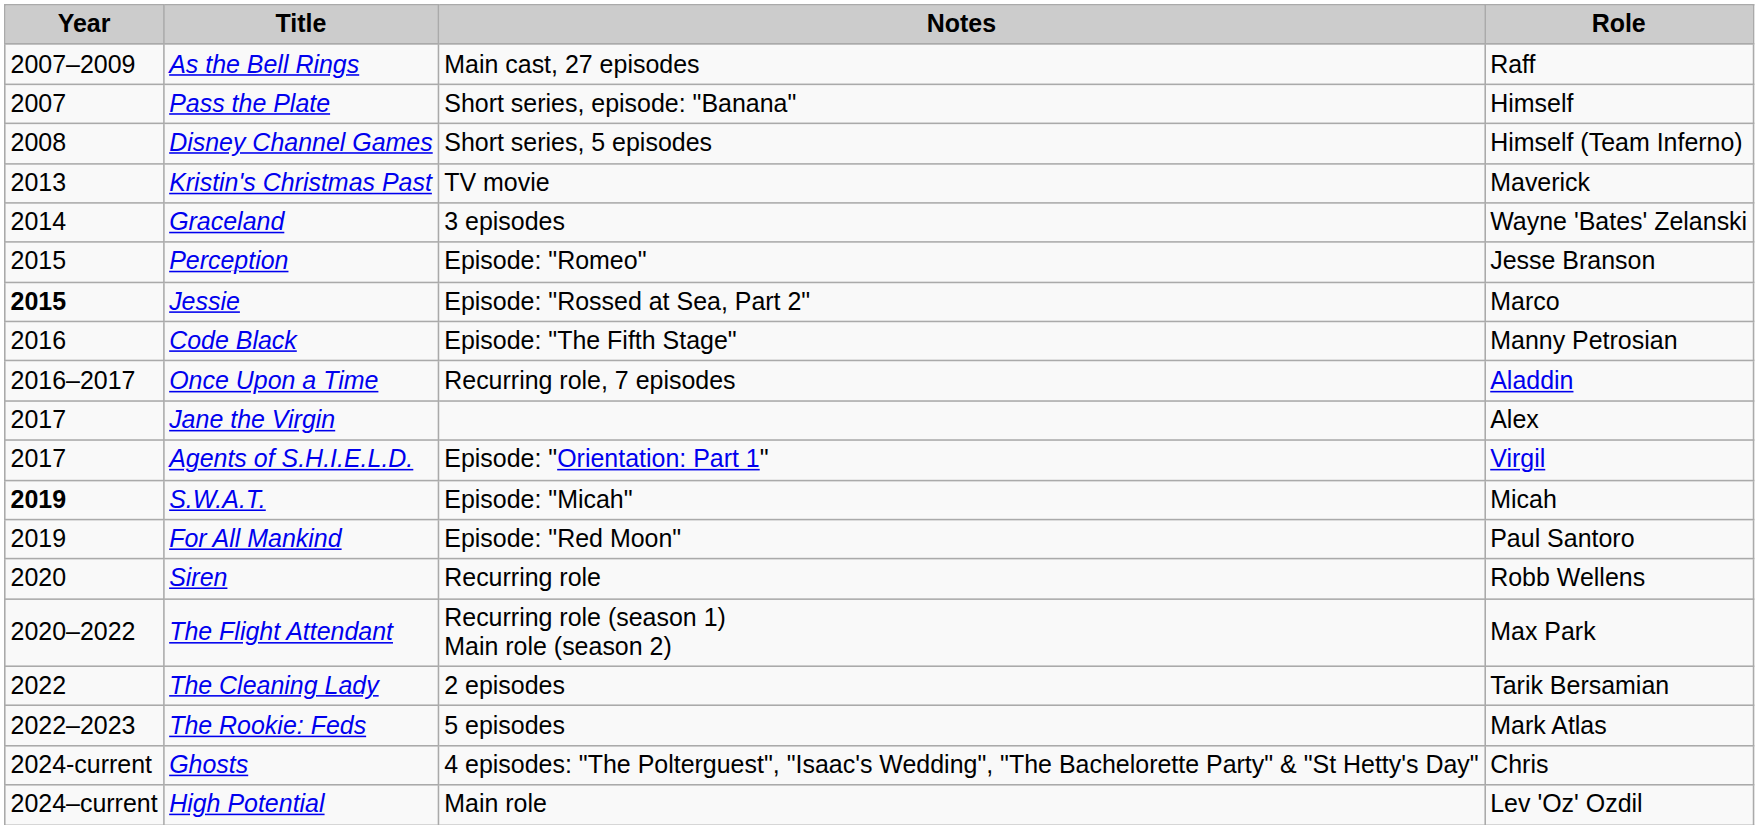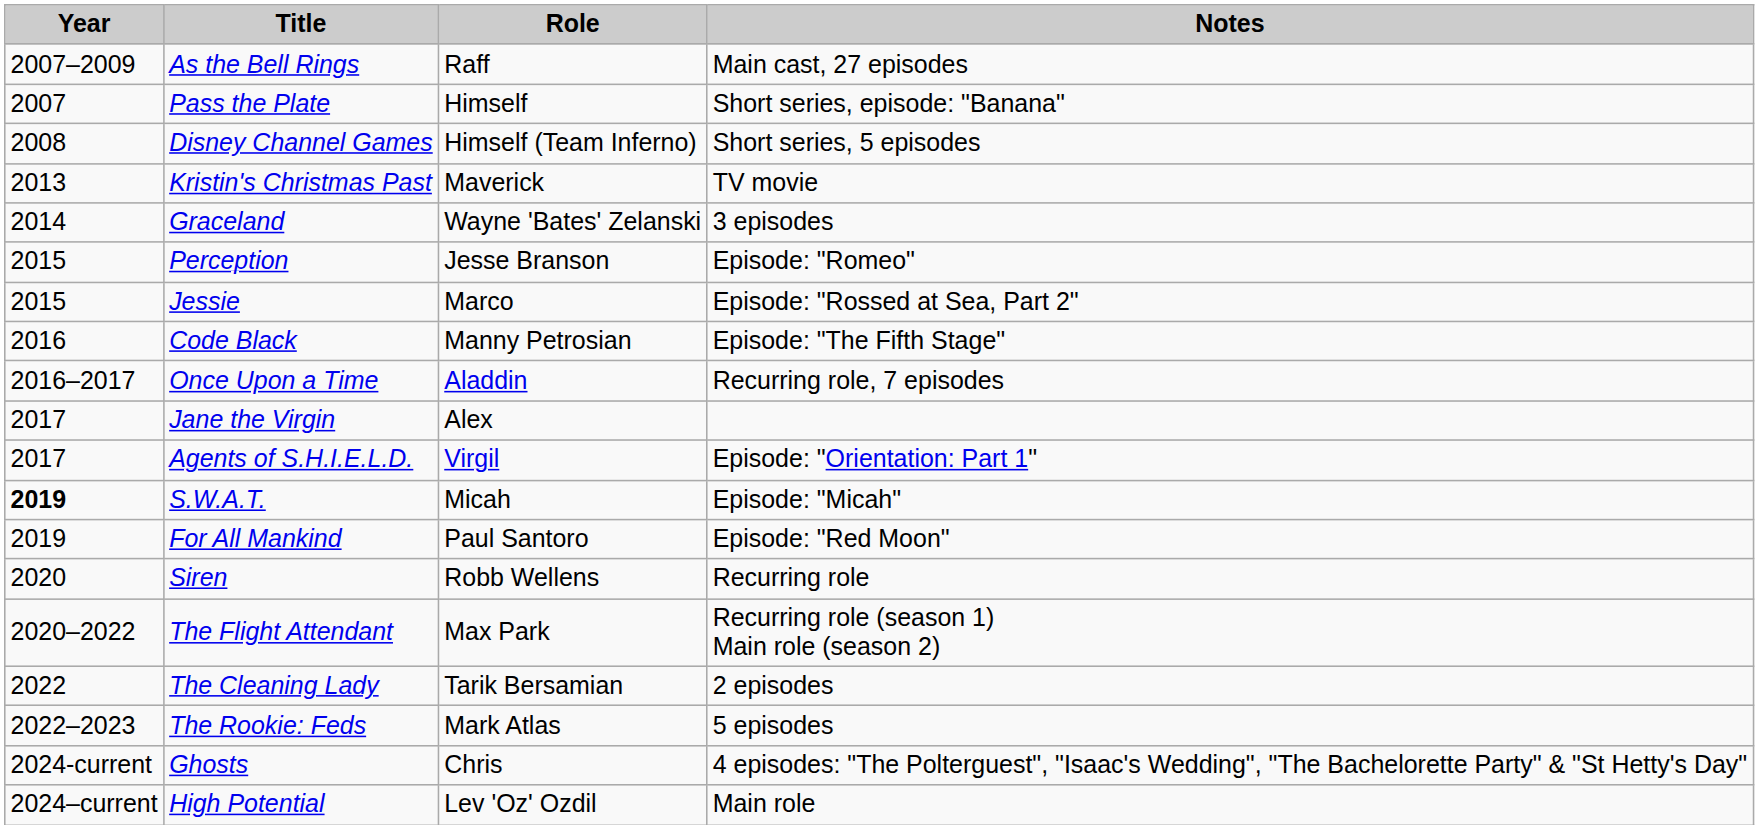columns swapped: Role <-> Notes
Jessie | Year: bold -> normal
